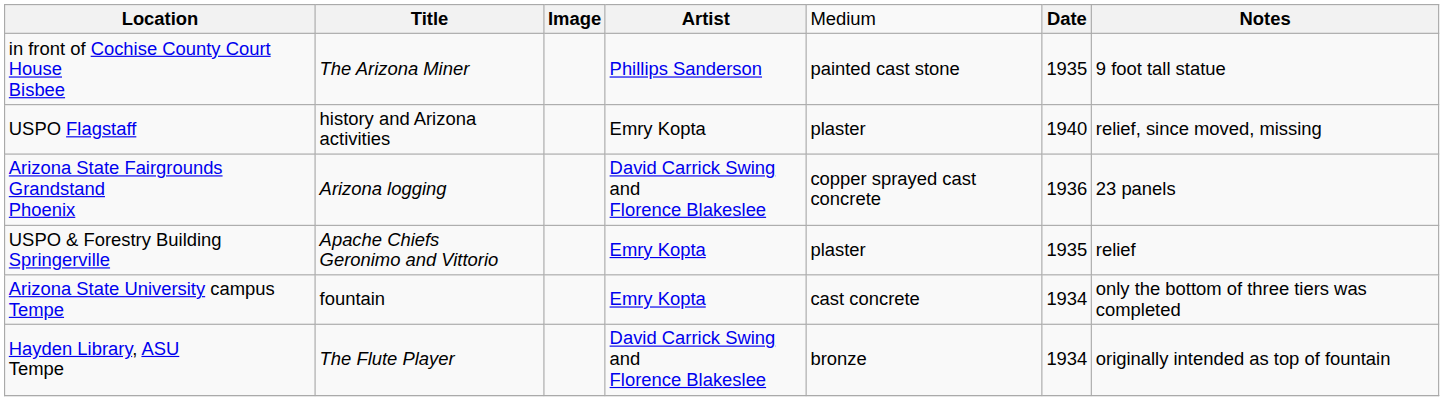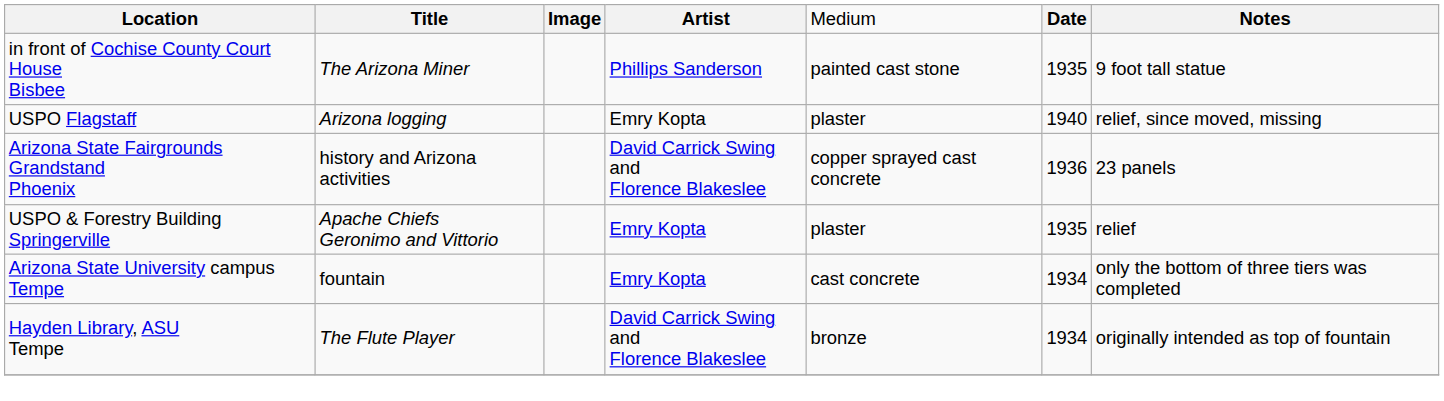USPO Flagstaff | column 2: history and Arizona activities -> Arizona logging
Arizona State Fairgrounds Grandstand Phoenix | column 2: Arizona logging -> history and Arizona activities
